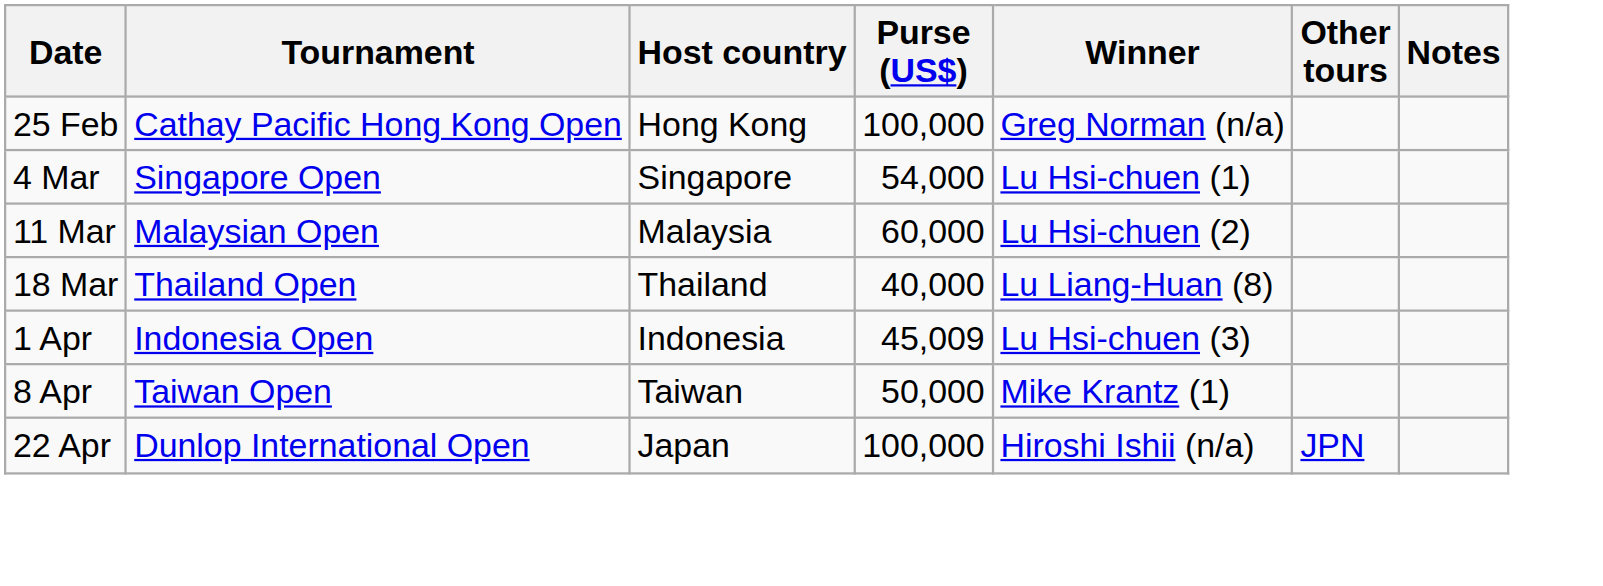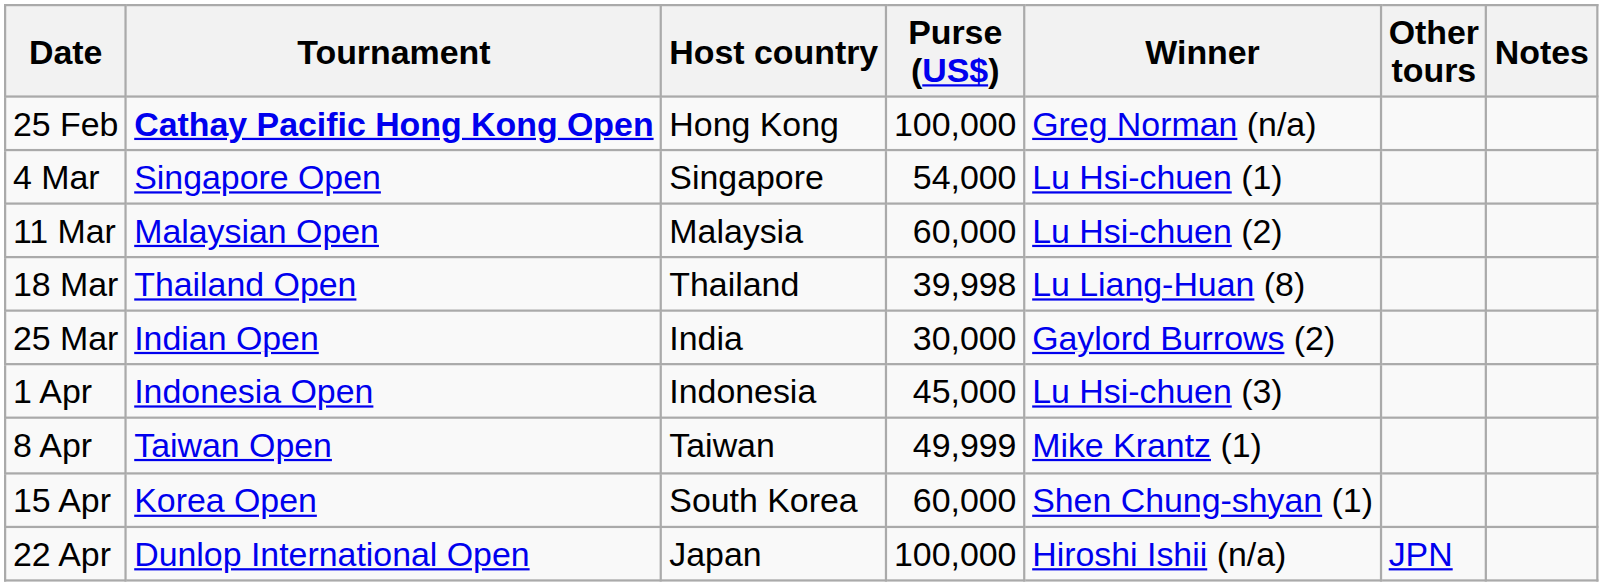25 Feb | Tournament: normal -> bold
18 Mar | Purse (US$): 40,000 -> 39,998
+ row: 25 Mar | Indian Open | India | 30,000 | Gaylord Burrows (2)
1 Apr | Purse (US$): 45,009 -> 45,000
8 Apr | Purse (US$): 50,000 -> 49,999
+ row: 15 Apr | Korea Open | South Korea | 60,000 | Shen Chung-shyan (1)
